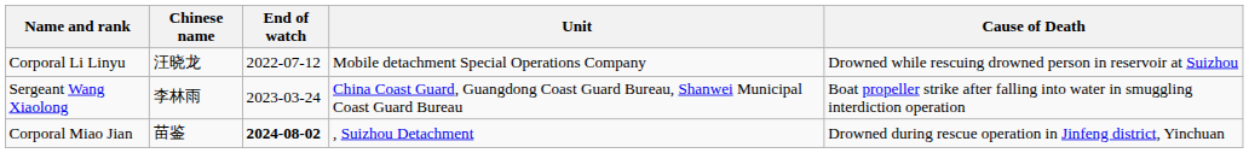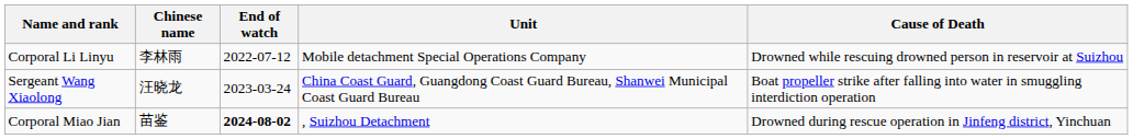Corporal Li Linyu | Chinese name: 汪晓龙 -> 李林雨
Sergeant Wang Xiaolong | Chinese name: 李林雨 -> 汪晓龙
